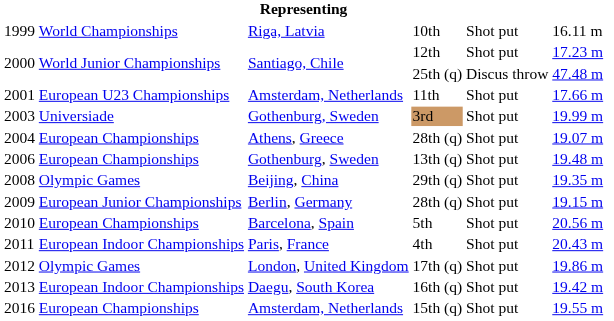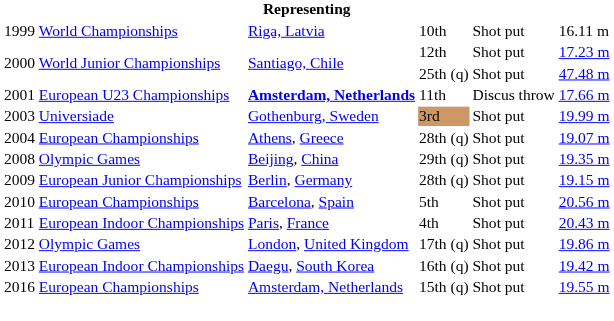25th (q) | column 5: Discus throw -> Shot put
11th | column 3: normal -> bold
11th | column 5: Shot put -> Discus throw
- row: 2006 | European Championships | Gothenburg, Sweden | 13th (q) | Shot put | 19.48 m
